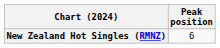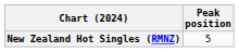New Zealand Hot Singles (RMNZ) | Peak position: 6 -> 5
